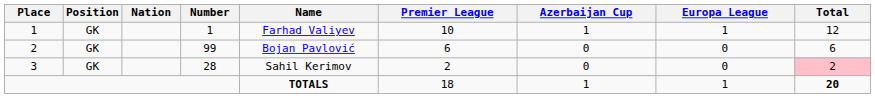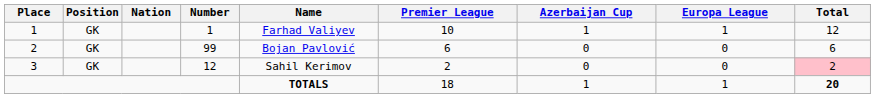3 | Number: 28 -> 12
